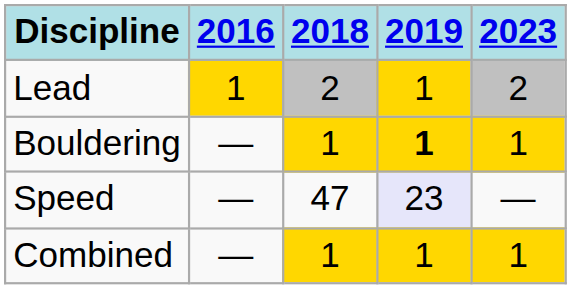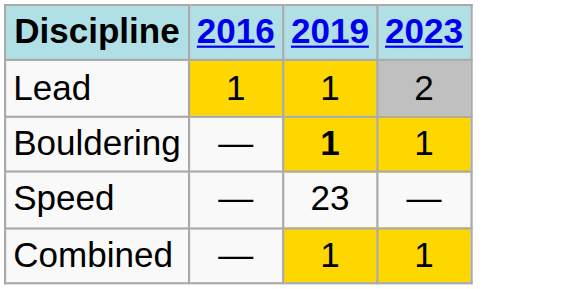- column: 2018 | 2 | 1 | 47 | 1
Speed | 2019: lavender background -> no background
